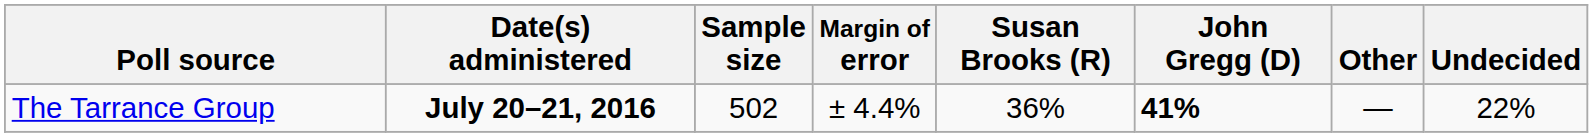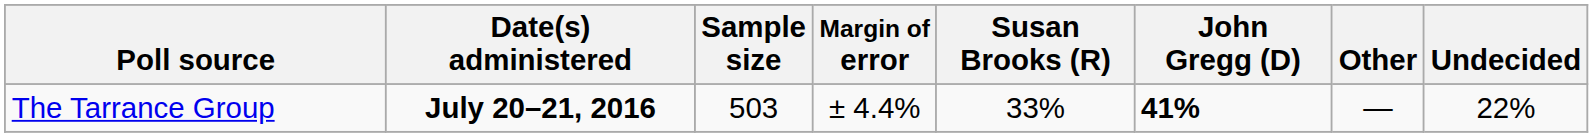The Tarrance Group | Sample size: 502 -> 503
The Tarrance Group | Susan Brooks (R): 36% -> 33%
